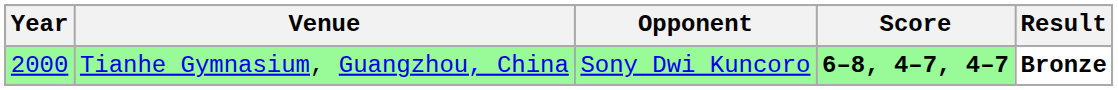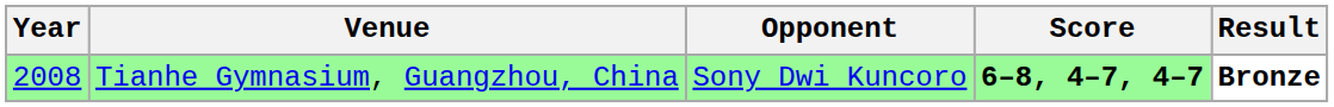Tianhe Gymnasium, Guangzhou, China | Year: 2000 -> 2008
